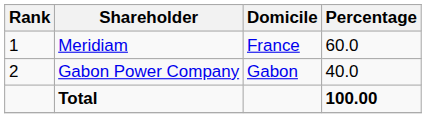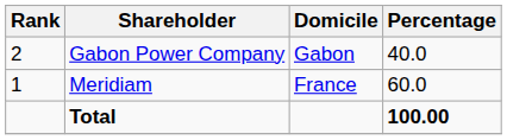rows swapped: Meridiam <-> Gabon Power Company
